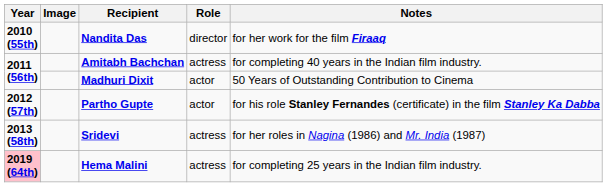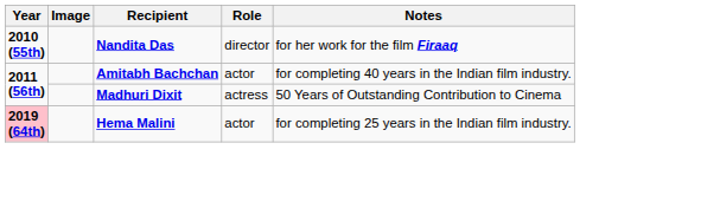Amitabh Bachchan | Role: actress -> actor
Madhuri Dixit | Role: actor -> actress
- row: 2012 (57th) | Partho Gupte | actor | for his role Stanley Fernandes (certificate) in the film Stanley Ka Dabba
- row: 2013 (58th) | Sridevi | actress | for her roles in Nagina (1986) and Mr. India (1987)
Hema Malini | Role: actress -> actor
